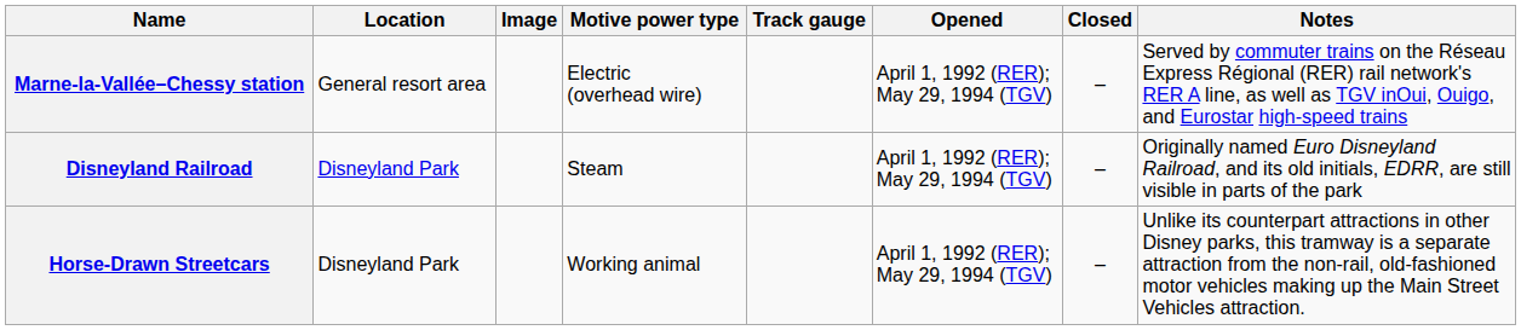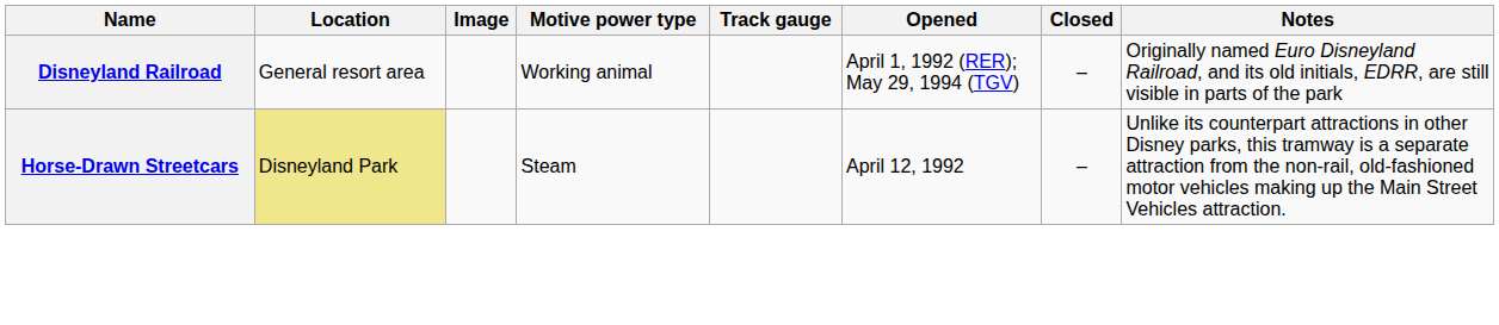- row: Marne-la-Vallée–Chessy station | General resort area | Electric (overhead wire) | April 1, 1992 (RER); May 29, 1994 (TGV) | – | Served by commuter trains on the Réseau Express Régional (RER) rail network's RER A line, as well as TGV inOui, Ouigo, and Eurostar high-speed trains
Disneyland Railroad | Location: Disneyland Park -> General resort area
Disneyland Railroad | Motive power type: Steam -> Working animal
Horse-Drawn Streetcars | Location: no background -> khaki background
Horse-Drawn Streetcars | Motive power type: Working animal -> Steam
Horse-Drawn Streetcars | Opened: April 1, 1992 (RER); May 29, 1994 (TGV) -> April 12, 1992
